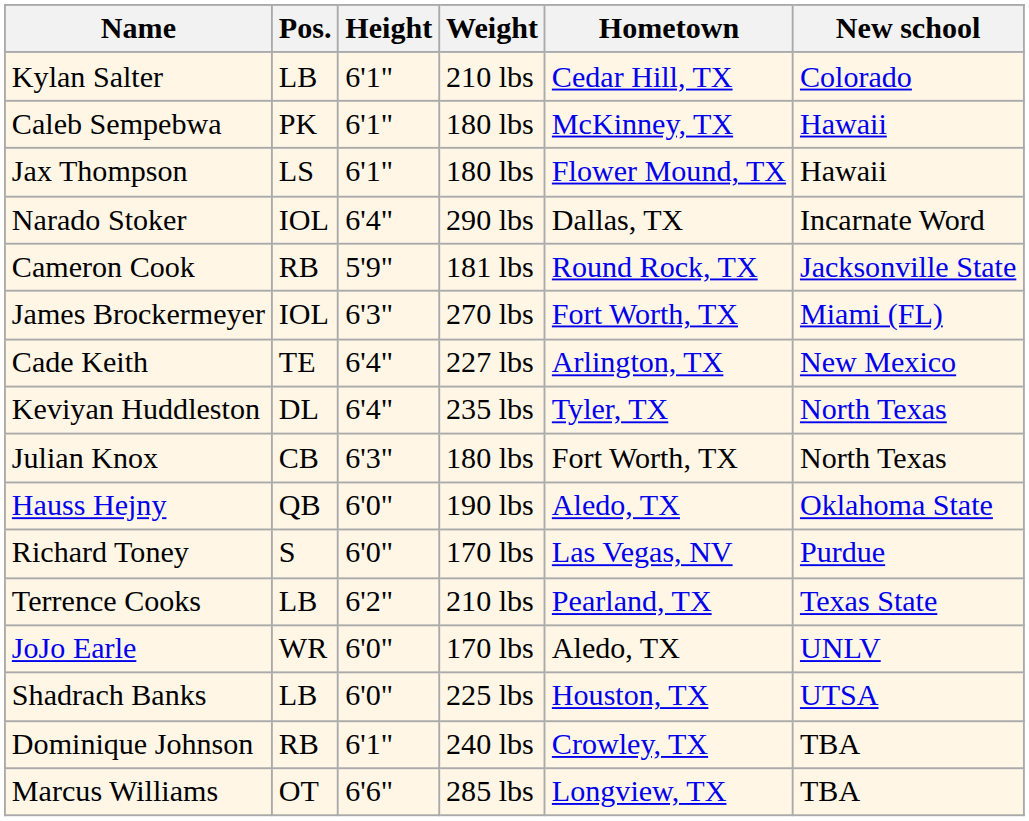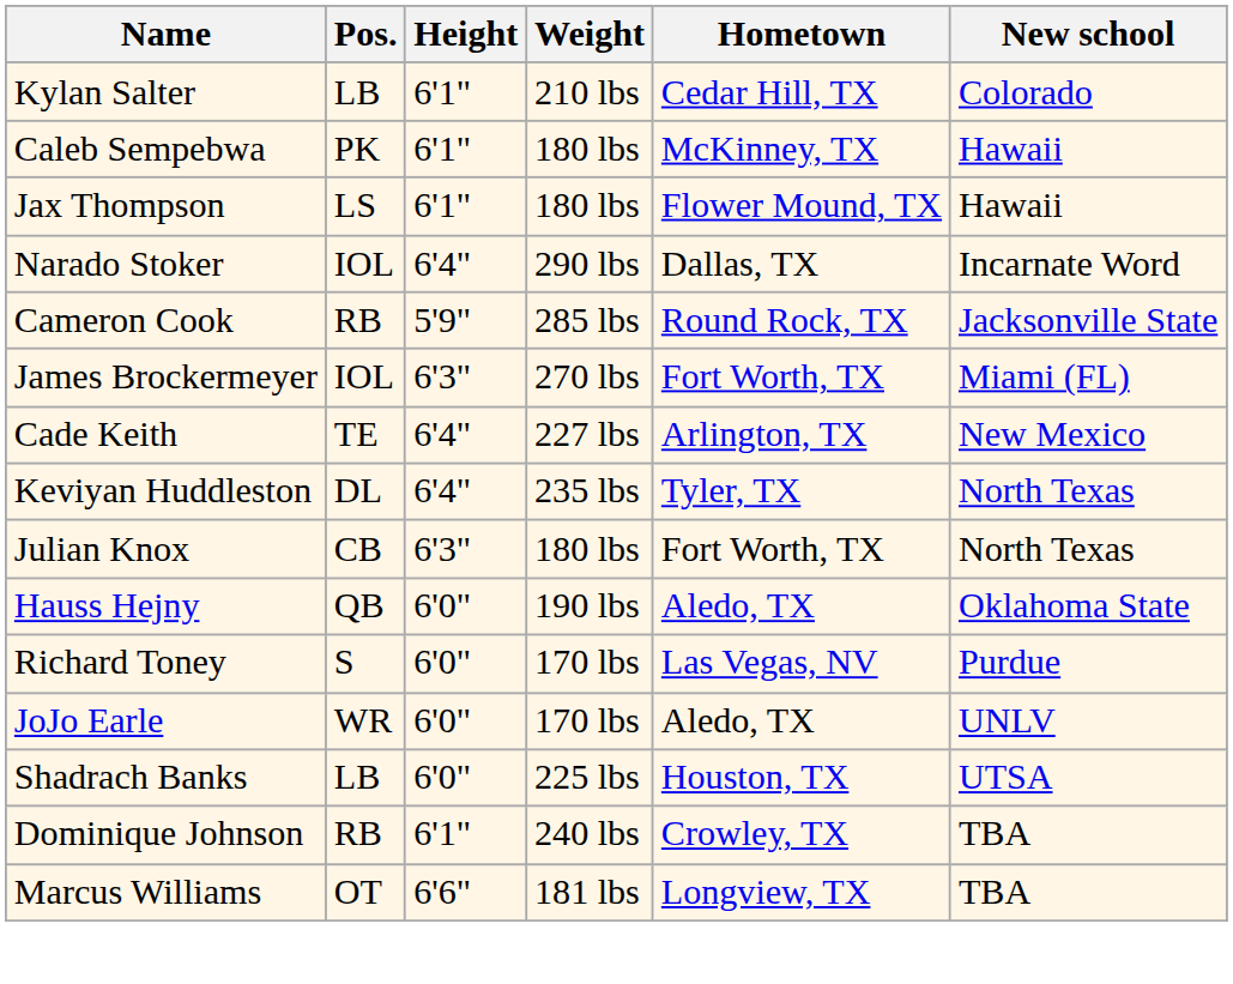Cameron Cook | Weight: 181 lbs -> 285 lbs
- row: Terrence Cooks | LB | 6'2" | 210 lbs | Pearland, TX | Texas State
Marcus Williams | Weight: 285 lbs -> 181 lbs
